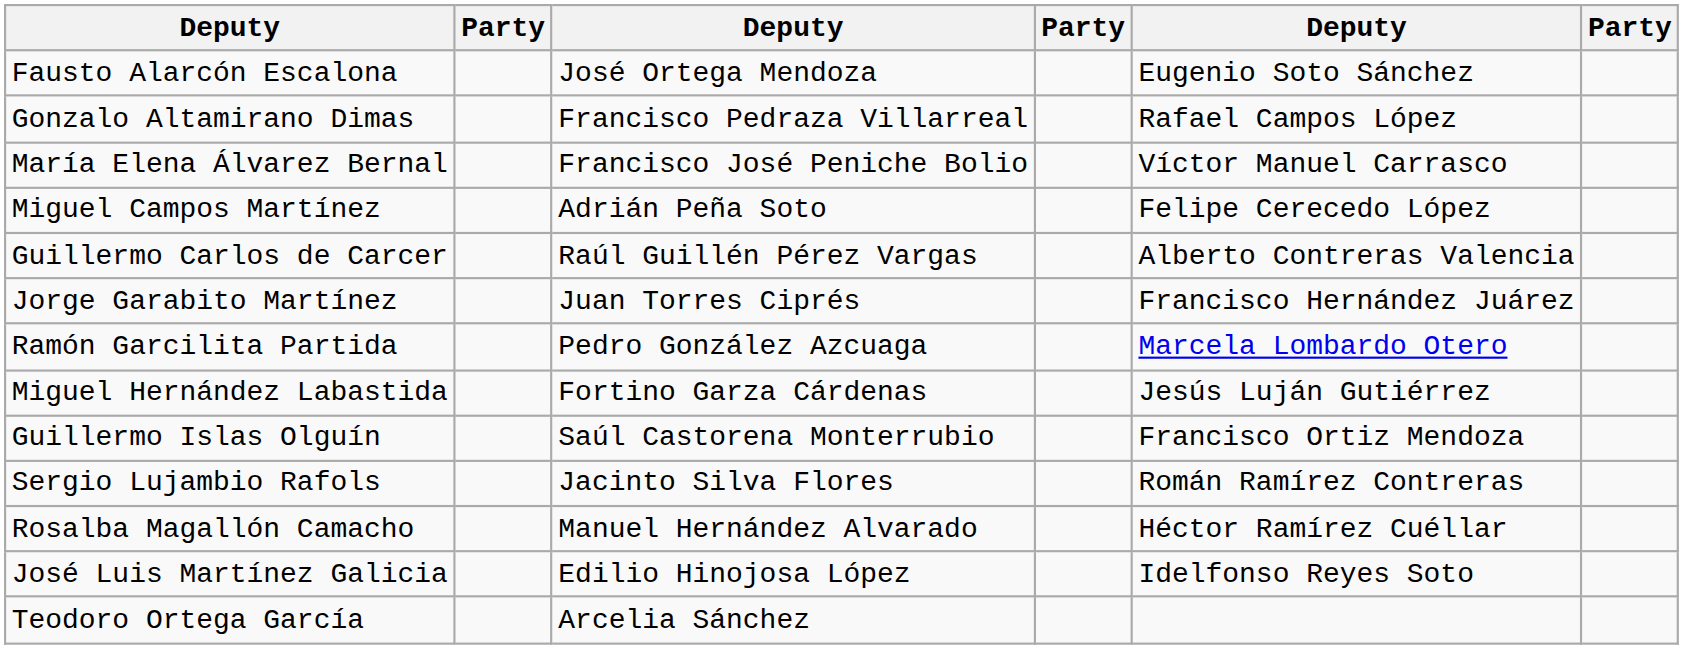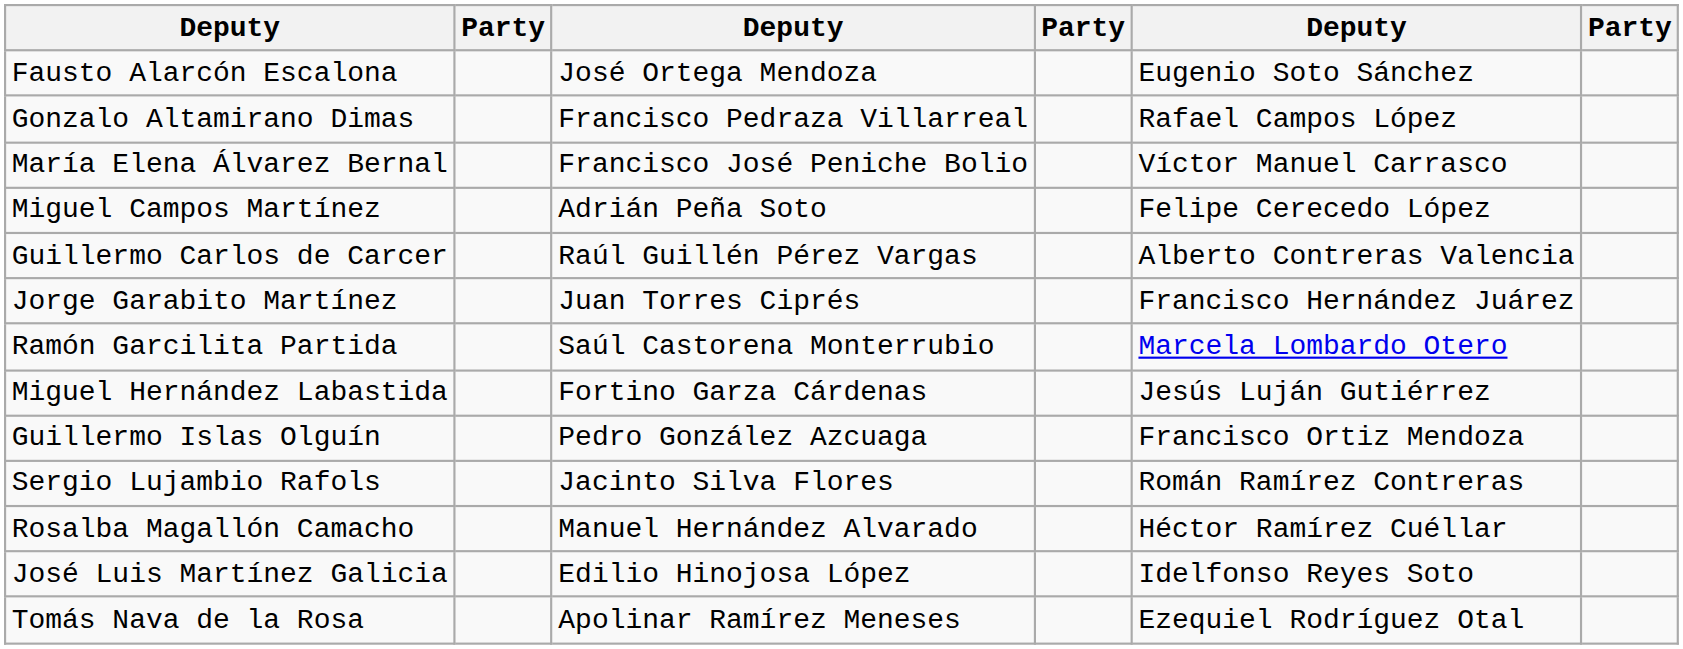Ramón Garcilita Partida | column 3: Pedro González Azcuaga -> Saúl Castorena Monterrubio
Guillermo Islas Olguín | column 3: Saúl Castorena Monterrubio -> Pedro González Azcuaga
+ row: Tomás Nava de la Rosa | Apolinar Ramírez Meneses | Ezequiel Rodríguez Otal
- row: Teodoro Ortega García | Arcelia Sánchez
